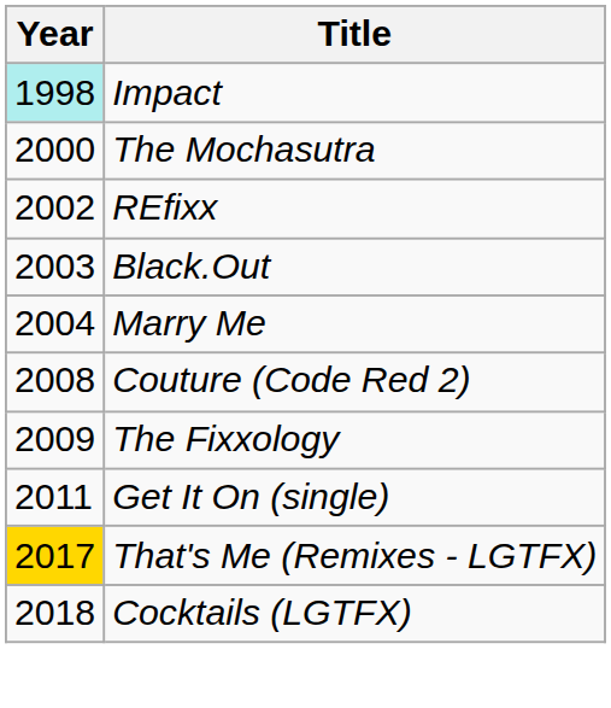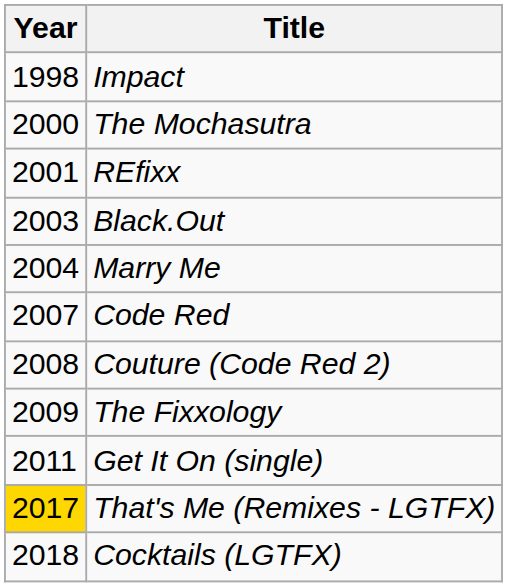Impact | Year: paleturquoise background -> no background
REfixx | Year: 2002 -> 2001
+ row: 2007 | Code Red
